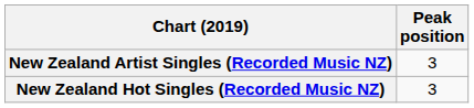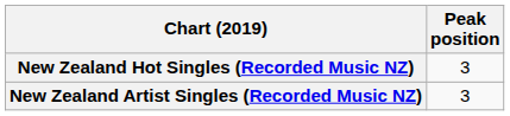rows swapped: New Zealand Hot Singles (Recorded Music NZ) <-> New Zealand Artist Singles (Recorded Music NZ)
